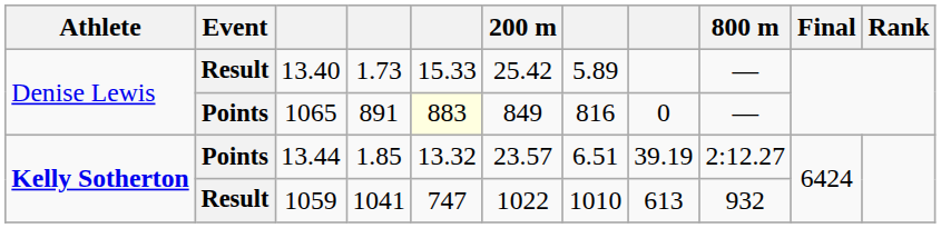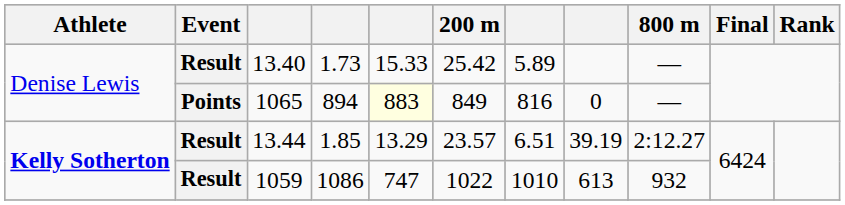1065 | column 4: 891 -> 894
13.44 | Event: Points -> Result
13.44 | column 5: 13.32 -> 13.29
1059 | column 4: 1041 -> 1086
